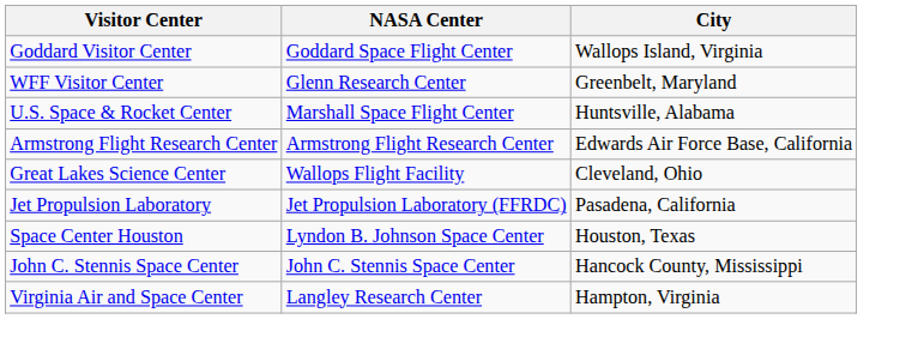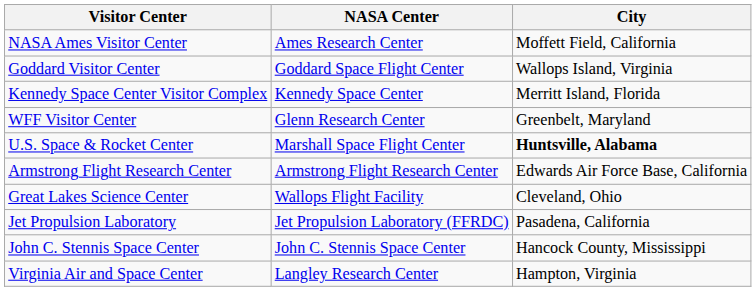+ row: NASA Ames Visitor Center | Ames Research Center | Moffett Field, California
+ row: Kennedy Space Center Visitor Complex | Kennedy Space Center | Merritt Island, Florida
U.S. Space & Rocket Center | City: normal -> bold
- row: Space Center Houston | Lyndon B. Johnson Space Center | Houston, Texas
